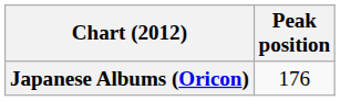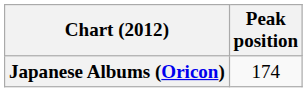Japanese Albums (Oricon) | Peak position: 176 -> 174
